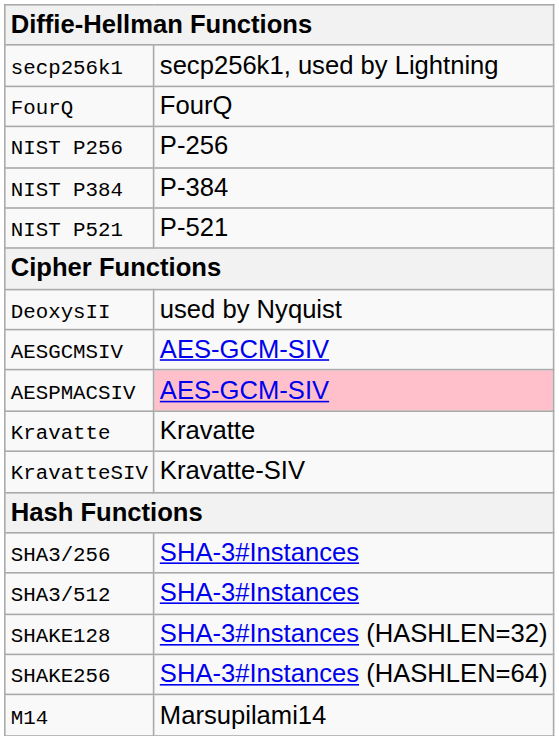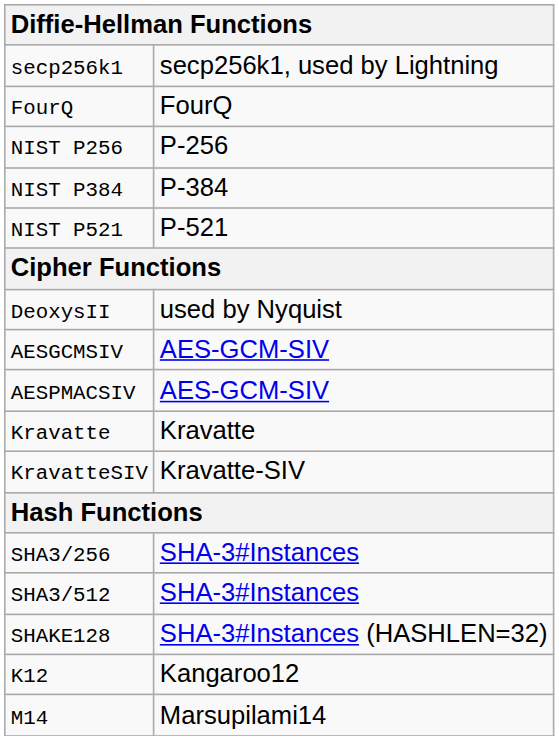AESPMACSIV | column 2: pink background -> no background
- row: SHAKE256 | SHA-3#Instances (HASHLEN=64)
+ row: K12 | Kangaroo12
